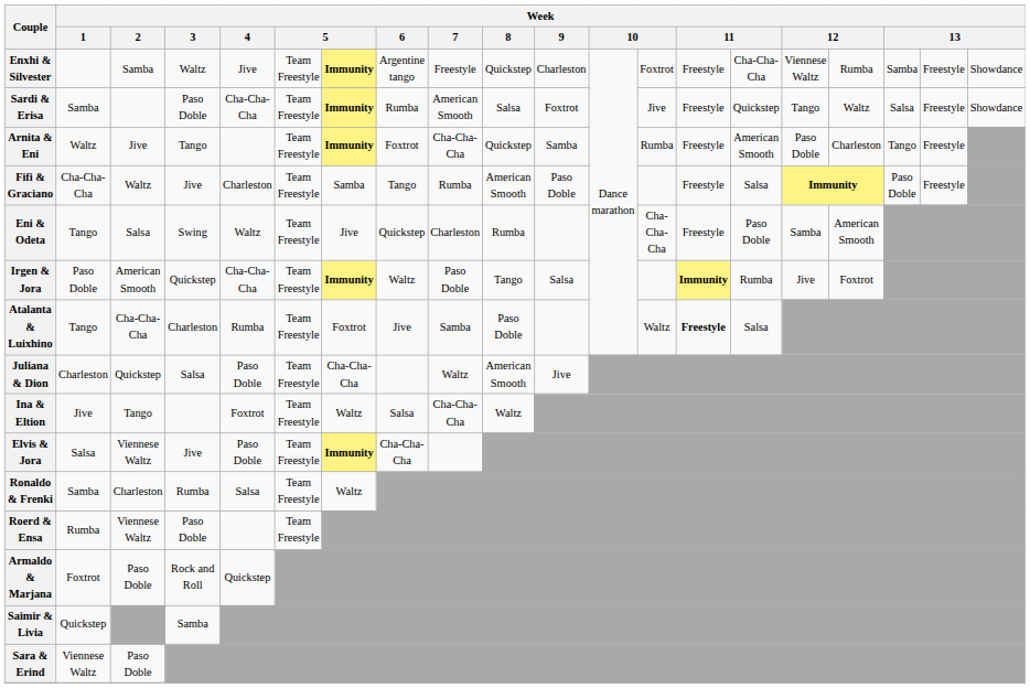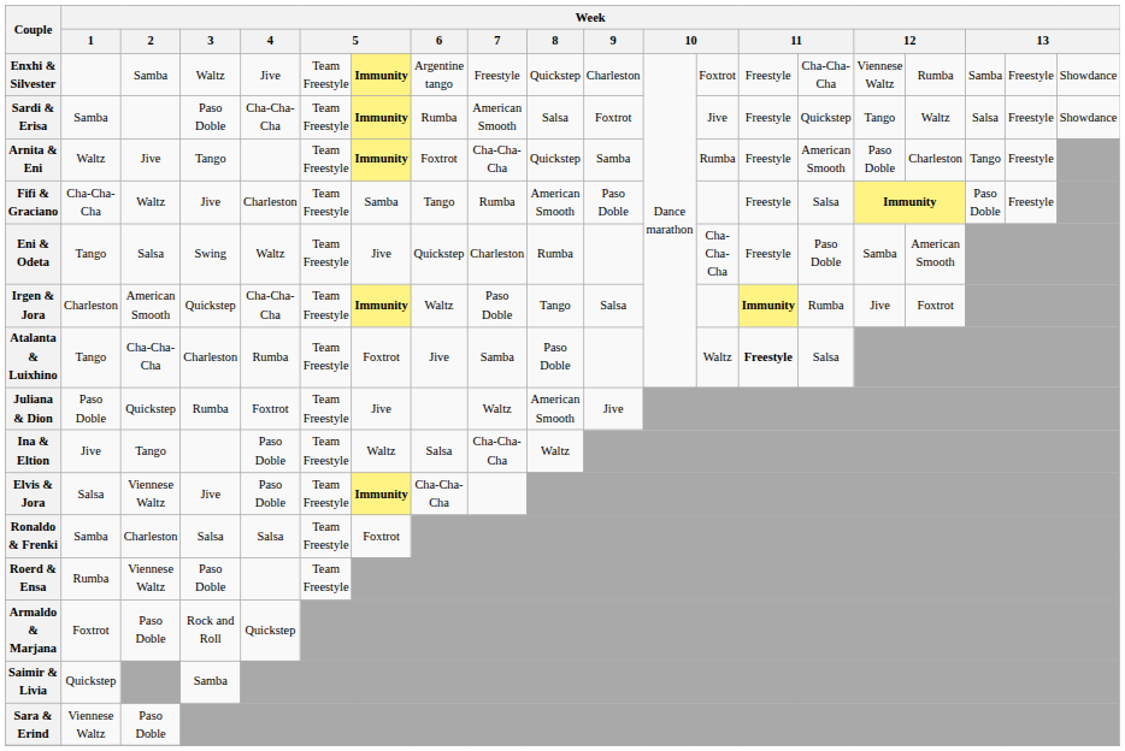Irgen & Jora | Week / 1: Paso Doble -> Charleston
Juliana & Dion | Week / 1: Charleston -> Paso Doble
Juliana & Dion | Week / 3: Salsa -> Rumba
Juliana & Dion | Week / 4: Paso Doble -> Foxtrot
Juliana & Dion | column 7: Cha-Cha-Cha -> Jive
Ina & Eltion | Week / 4: Foxtrot -> Paso Doble
Ronaldo & Frenki | Week / 3: Rumba -> Salsa
Ronaldo & Frenki | column 7: Waltz -> Foxtrot
